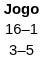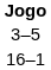rows swapped: 3–5 <-> 16–1
